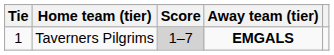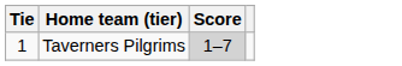- column: Away team (tier) | EMGALS
